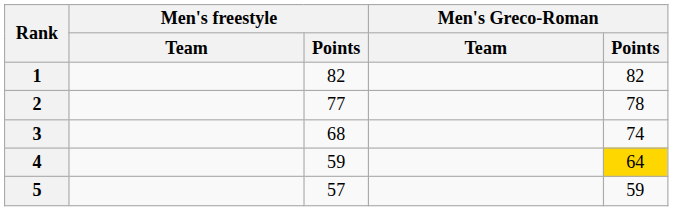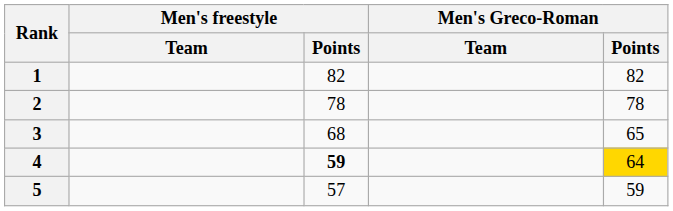2 | Men's freestyle / Points: 77 -> 78
3 | Men's Greco-Roman / Points: 74 -> 65
4 | Men's freestyle / Points: normal -> bold
